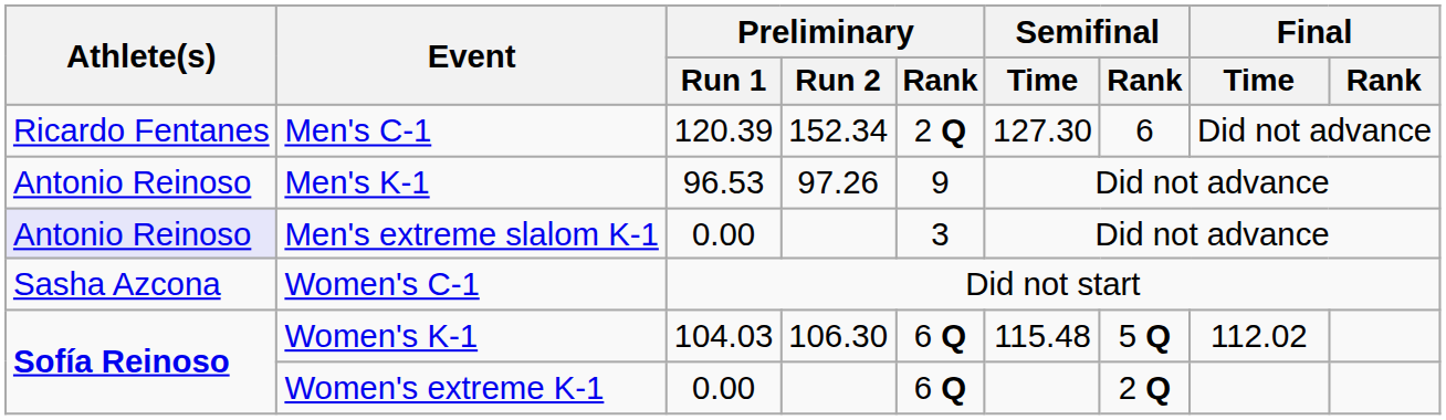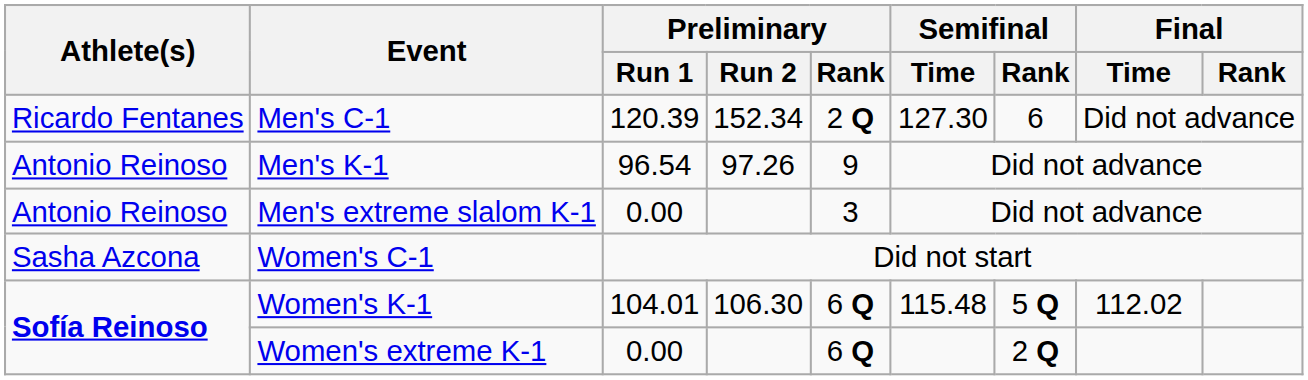Men's K-1 | Preliminary / Run 1: 96.53 -> 96.54
Men's extreme slalom K-1 | Athlete(s): lavender background -> no background
Women's K-1 | Preliminary / Run 1: 104.03 -> 104.01
